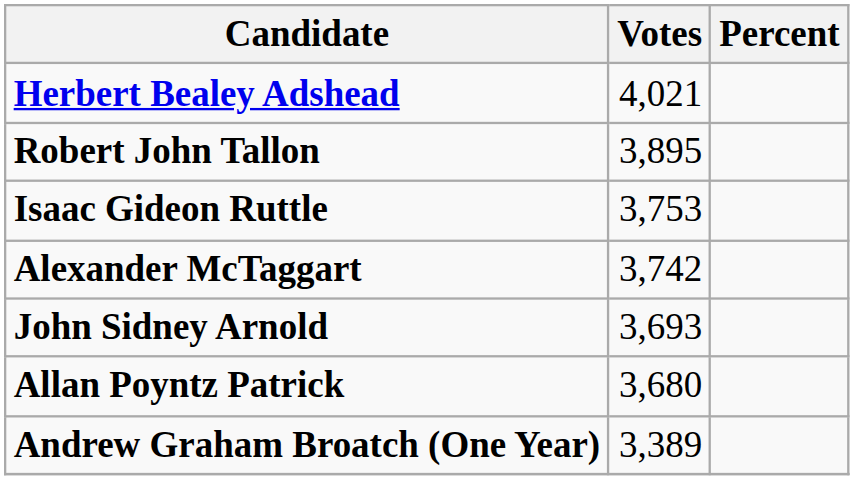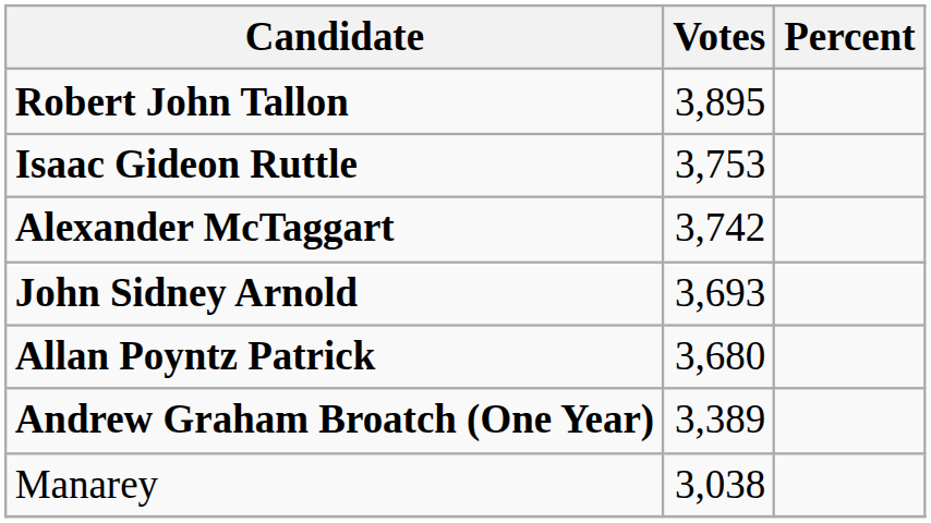- row: Herbert Bealey Adshead | 4,021
+ row: Manarey | 3,038
